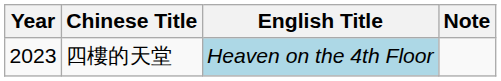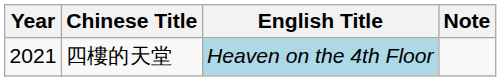四樓的天堂 | Year: 2023 -> 2021
